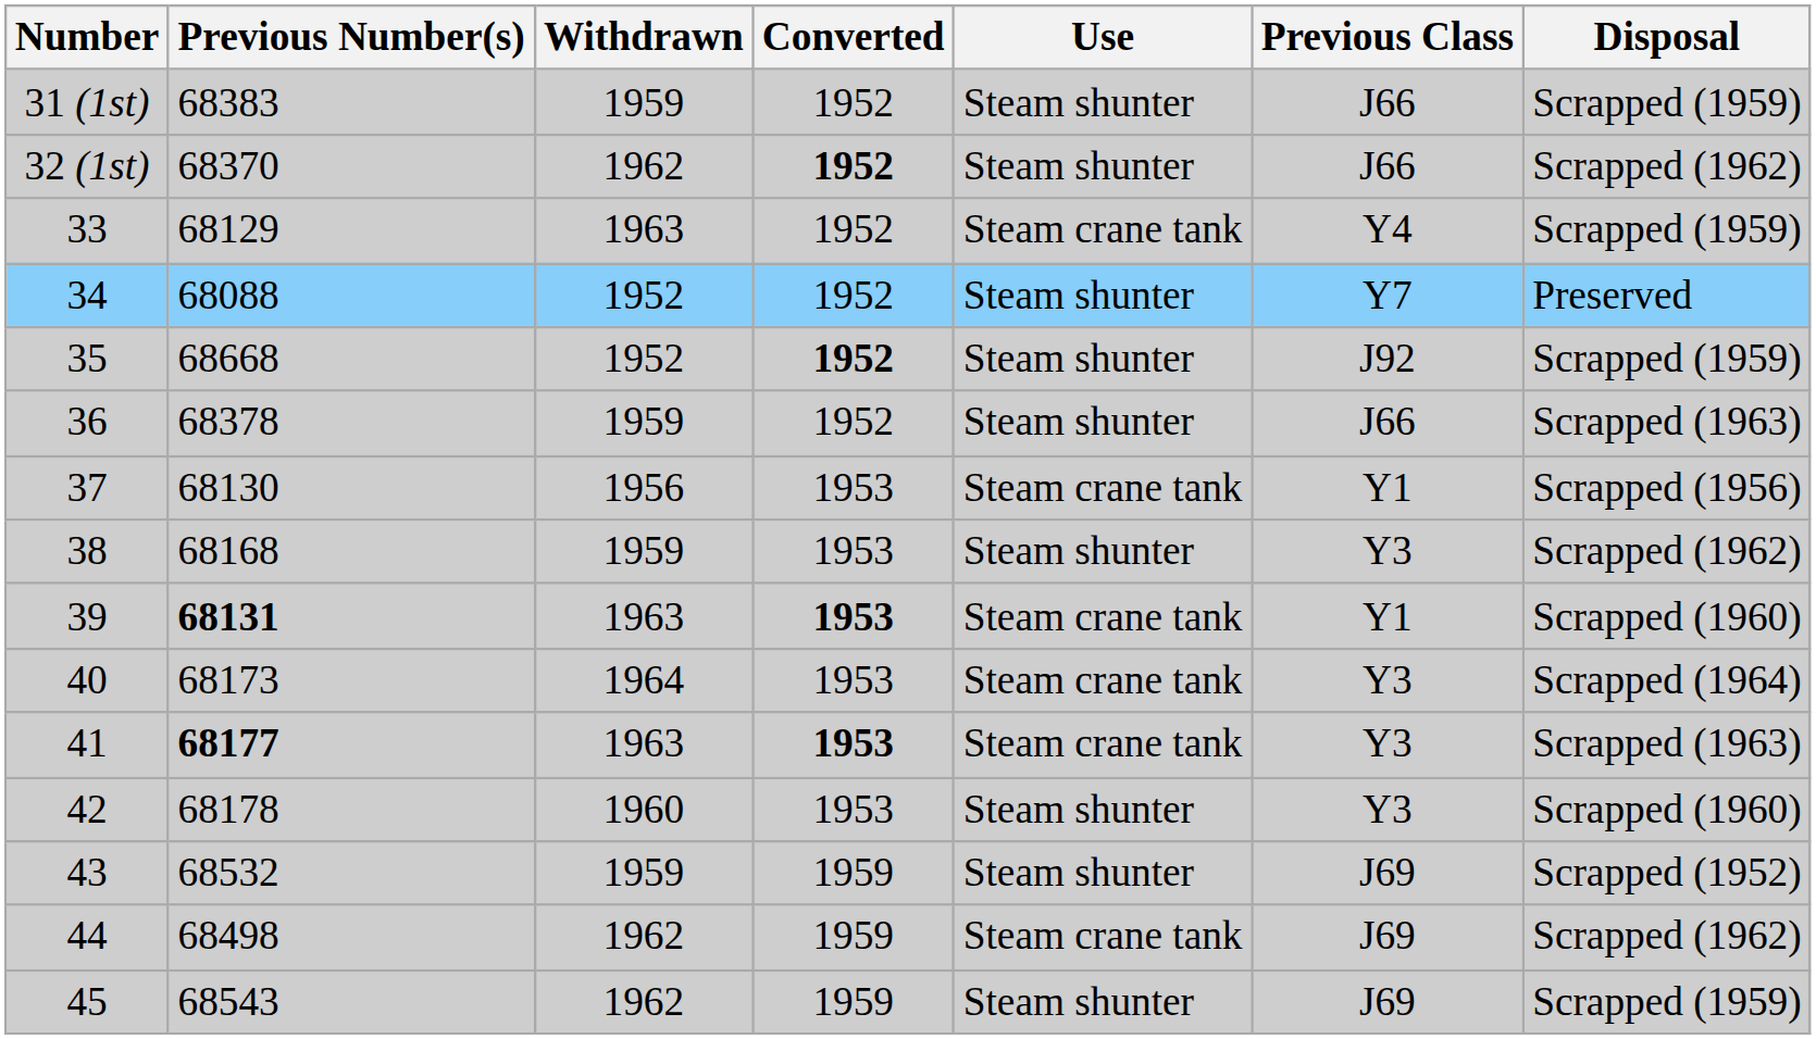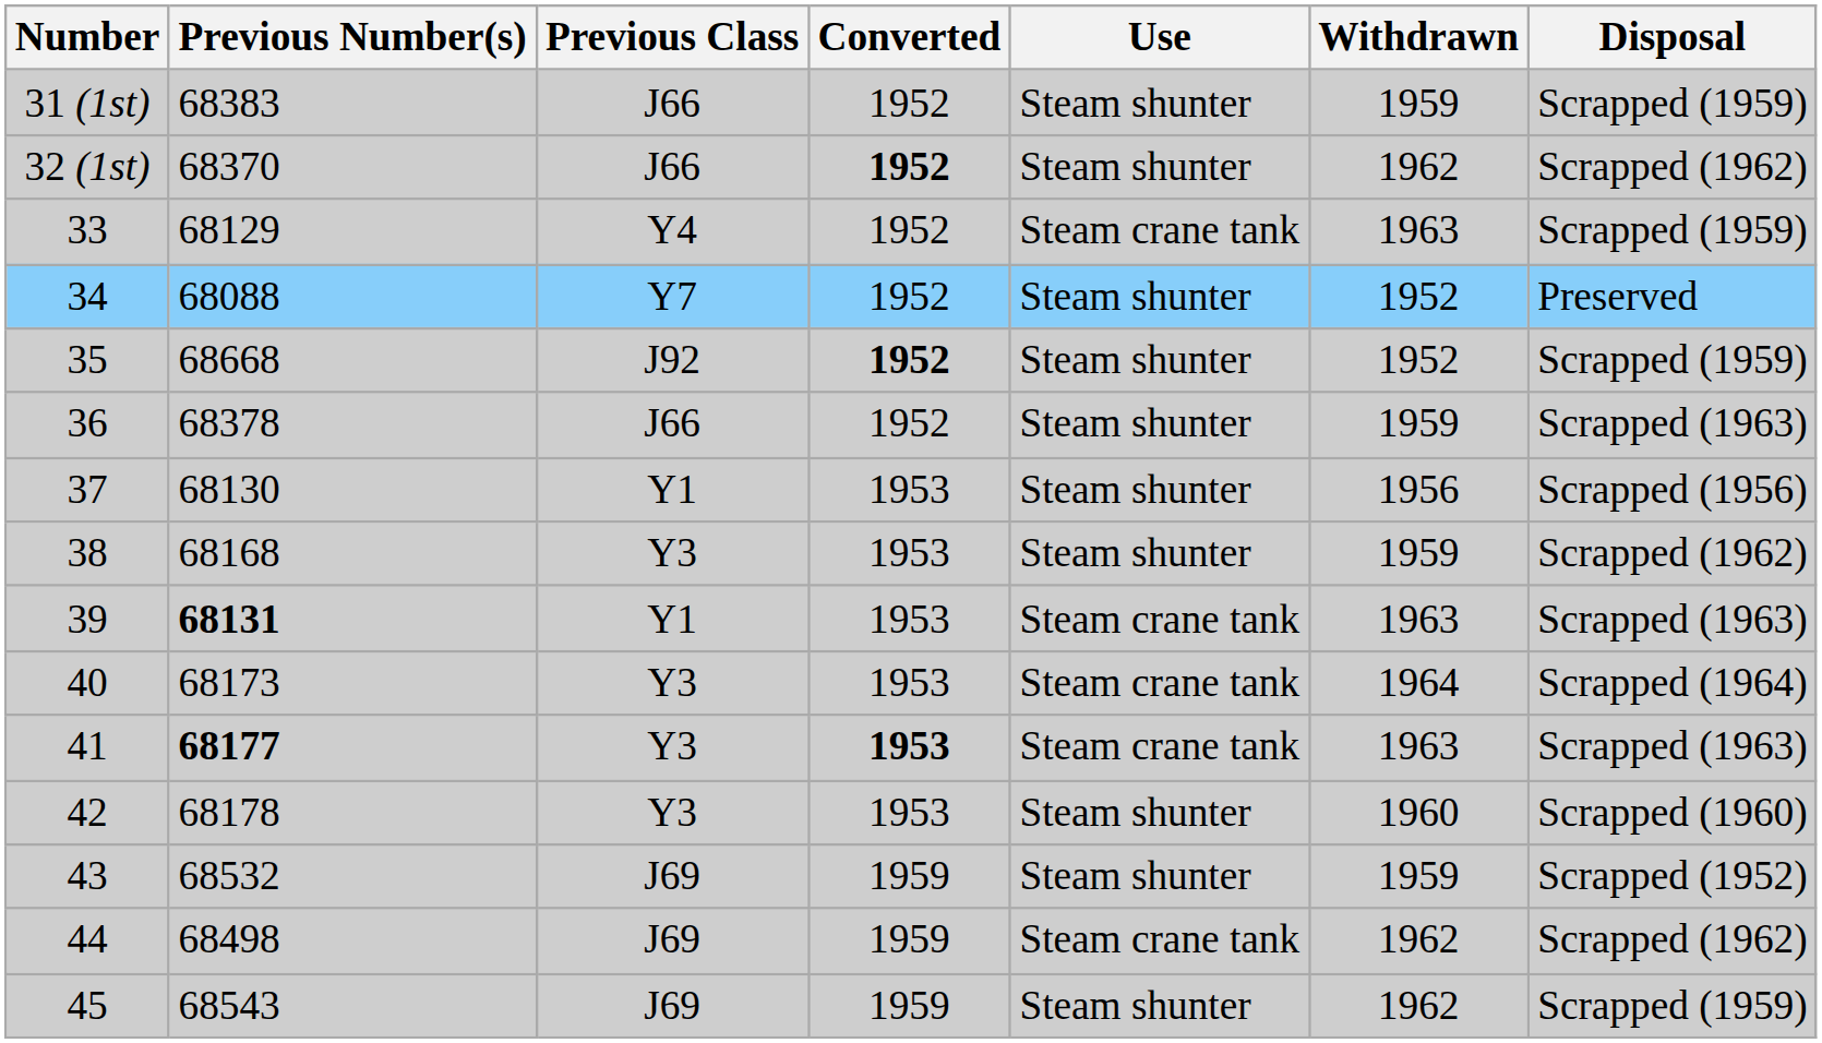columns swapped: Previous Class <-> Withdrawn
37 | Use: Steam crane tank -> Steam shunter
39 | Converted: bold -> normal
39 | Disposal: Scrapped (1960) -> Scrapped (1963)
